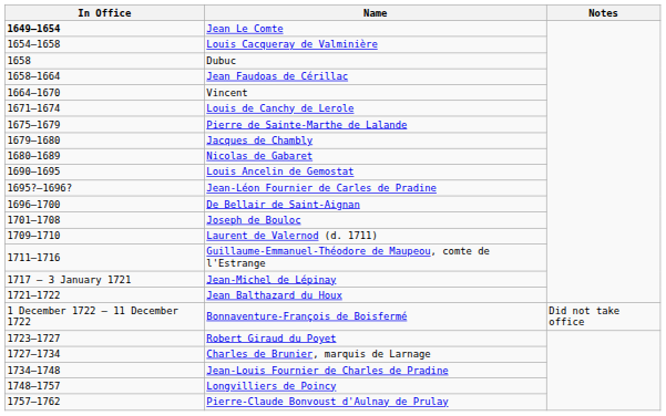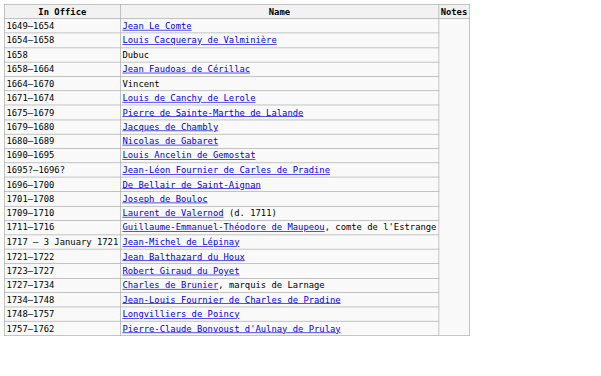Jean Le Comte | In Office: bold -> normal
- row: 1 December 1722 – 11 December 1722 | Bonnaventure-François de Boisfermé | Did not take office
